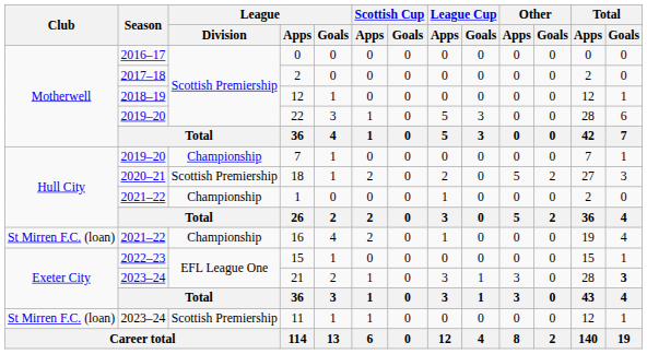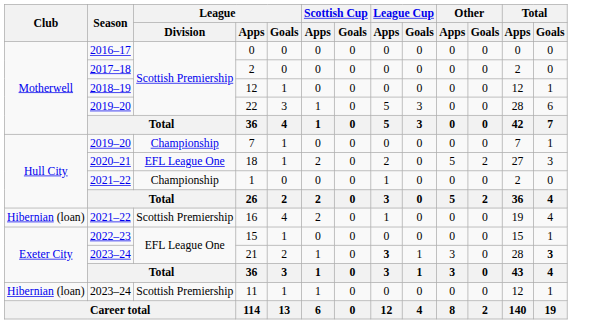18 | League / Division: Scottish Premiership -> EFL League One
16 | Club: St Mirren F.C. (loan) -> Hibernian (loan)
16 | League / Division: Championship -> Scottish Premiership
21 | League Cup / Apps: normal -> bold
11 | Club: St Mirren F.C. (loan) -> Hibernian (loan)
